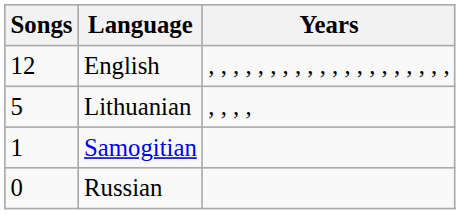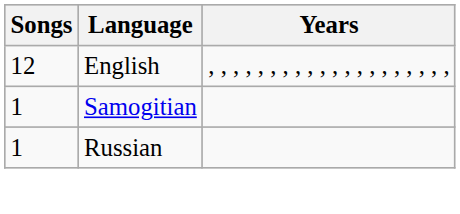- row: 5 | Lithuanian | , , , ,
Russian | Songs: 0 -> 1
